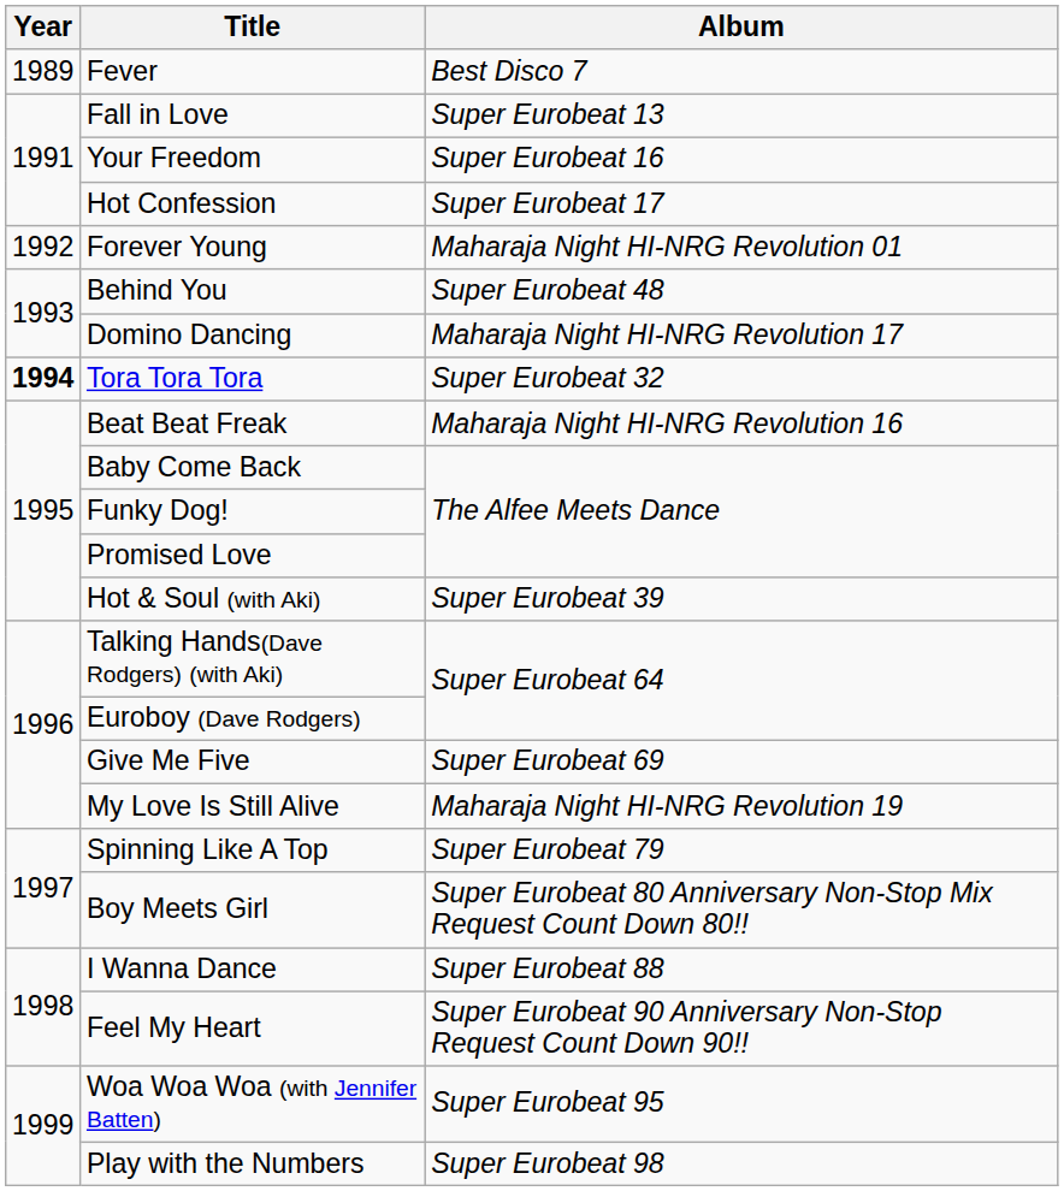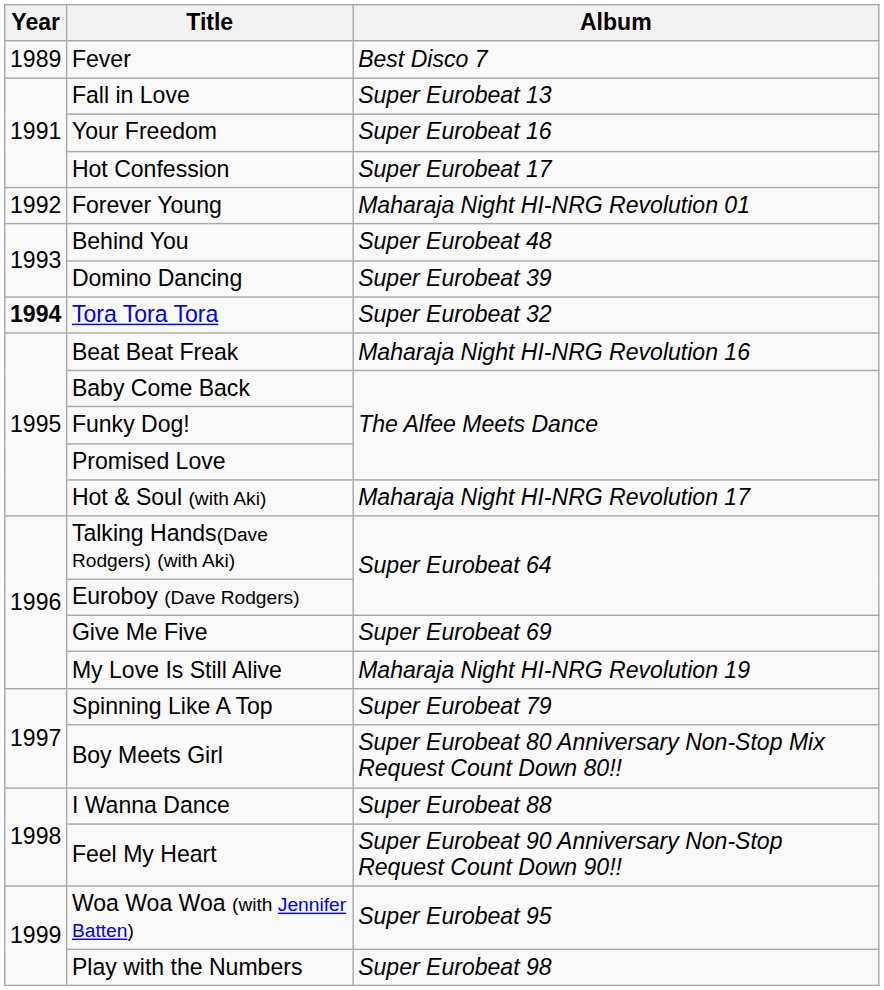Domino Dancing | Album: Maharaja Night HI-NRG Revolution 17 -> Super Eurobeat 39
Hot & Soul (with Aki) | Album: Super Eurobeat 39 -> Maharaja Night HI-NRG Revolution 17
